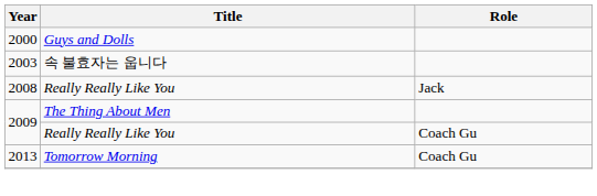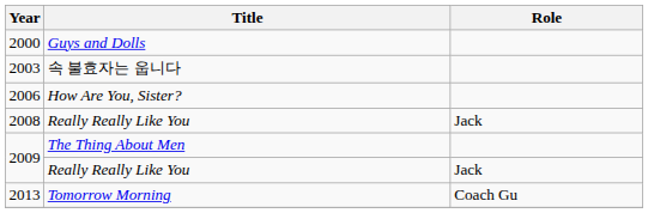+ row: 2006 | How Are You, Sister?
2009 / Really Really Like You | Role: Coach Gu -> Jack
